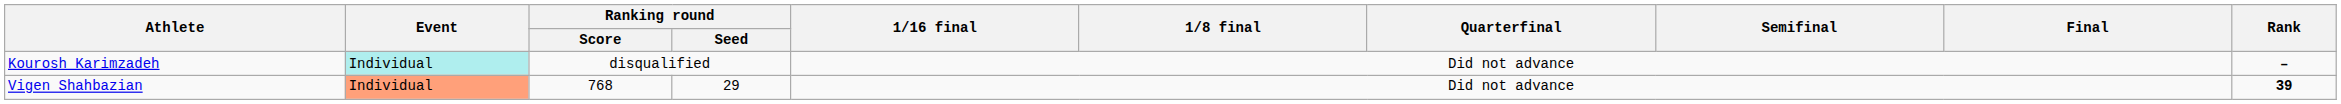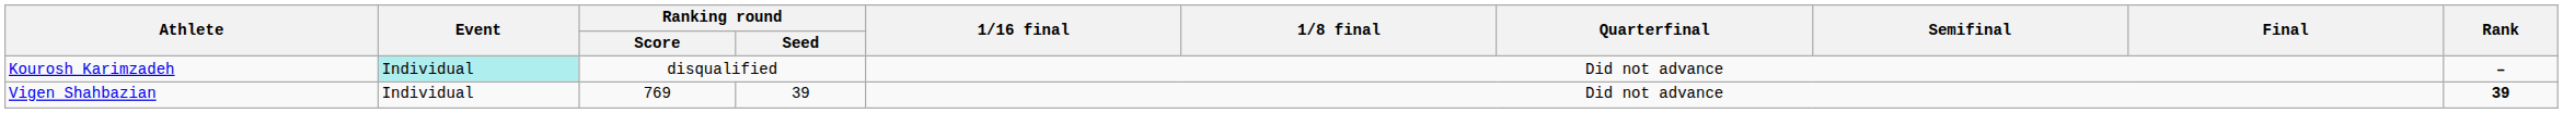Vigen Shahbazian | Event: lightsalmon background -> no background
Vigen Shahbazian | Ranking round / Score: 768 -> 769
Vigen Shahbazian | Ranking round / Seed: 29 -> 39
